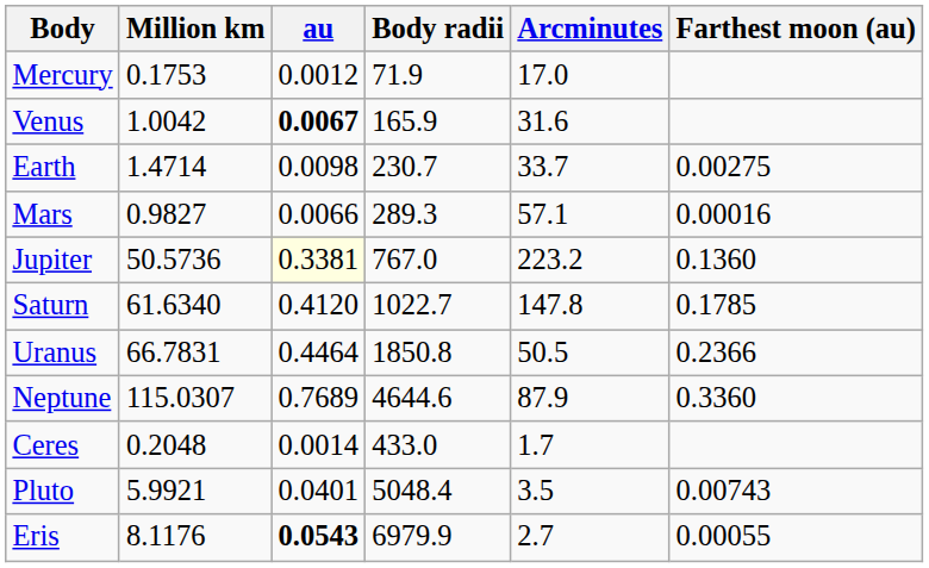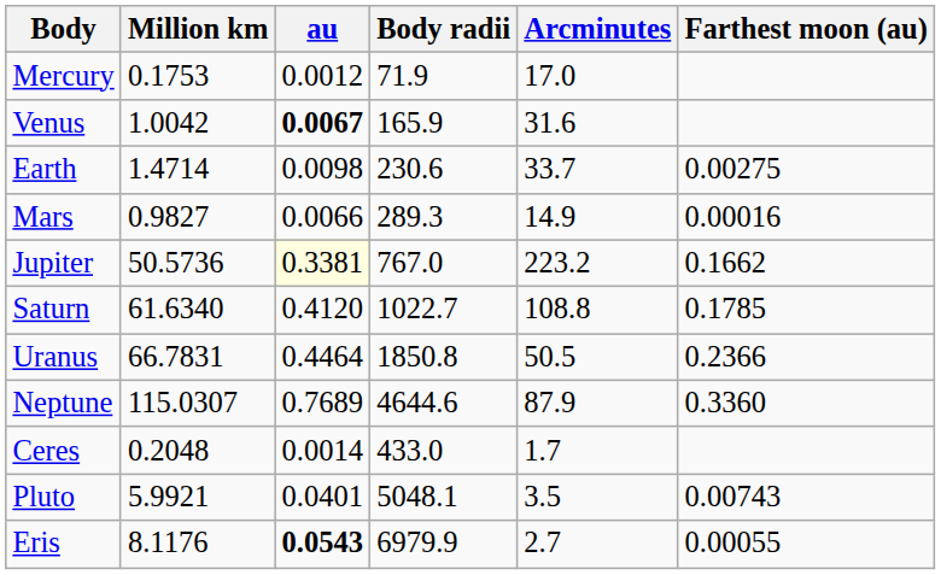Earth | Body radii: 230.7 -> 230.6
Mars | Arcminutes: 57.1 -> 14.9
Jupiter | Farthest moon (au): 0.1360 -> 0.1662
Saturn | Arcminutes: 147.8 -> 108.8
Pluto | Body radii: 5048.4 -> 5048.1
